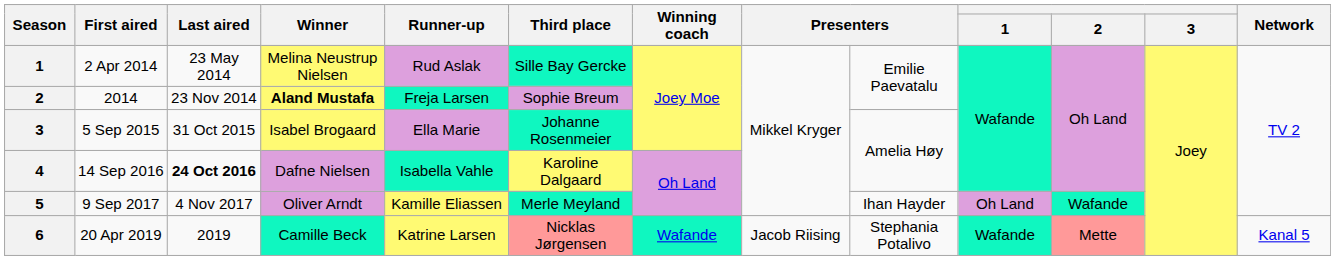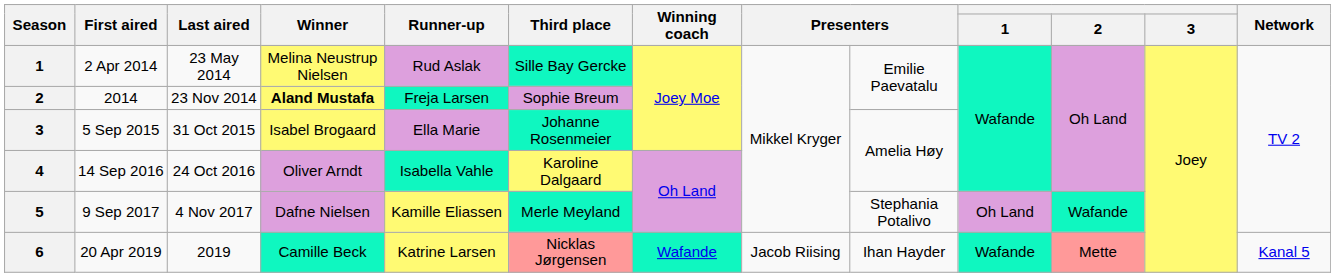14 Sep 2016 | Last aired: bold -> normal
14 Sep 2016 | Winner: Dafne Nielsen -> Oliver Arndt
9 Sep 2017 | Winner: Oliver Arndt -> Dafne Nielsen
9 Sep 2017 | column 9: Ihan Hayder -> Stephania Potalivo
20 Apr 2019 | column 9: Stephania Potalivo -> Ihan Hayder
